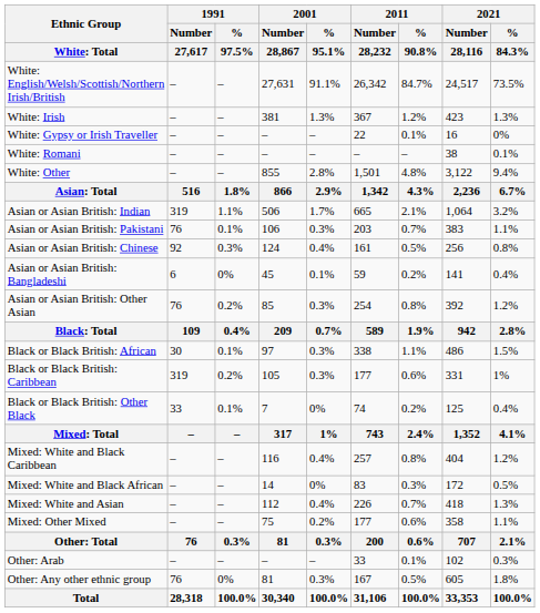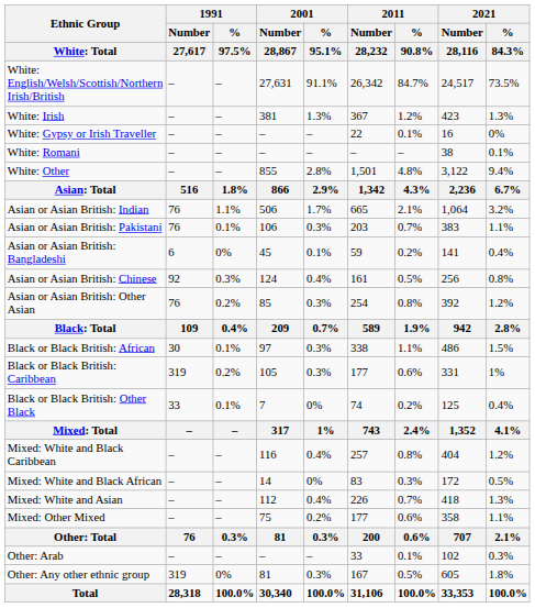Asian or Asian British: Indian | 1991 / Number / 27,617: 319 -> 76
rows swapped: Asian or Asian British: Bangladeshi <-> Asian or Asian British: Chinese
Other: Any other ethnic group | 1991 / Number / 27,617: 76 -> 319
